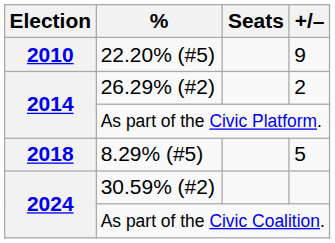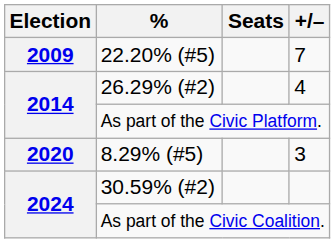22.20% (#5) | Election: 2010 -> 2009
22.20% (#5) | +/–: 9 -> 7
26.29% (#2) | +/–: 2 -> 4
8.29% (#5) | Election: 2018 -> 2020
8.29% (#5) | +/–: 5 -> 3
